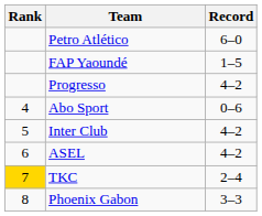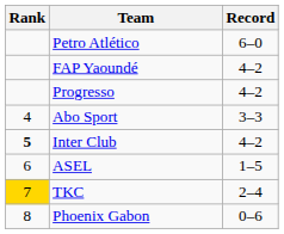FAP Yaoundé | Record: 1–5 -> 4–2
Abo Sport | Record: 0–6 -> 3–3
Inter Club | Rank: normal -> bold
ASEL | Record: 4–2 -> 1–5
Phoenix Gabon | Record: 3–3 -> 0–6
